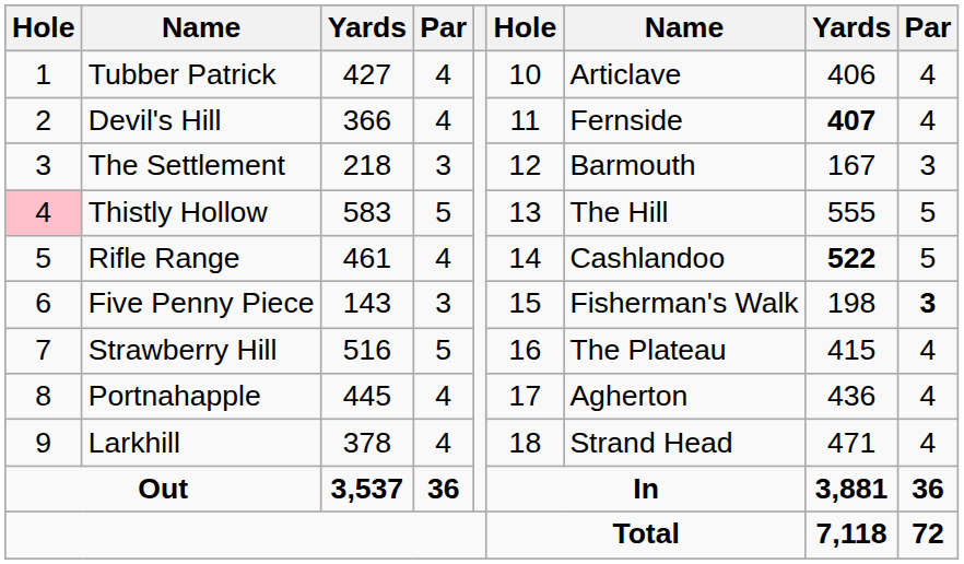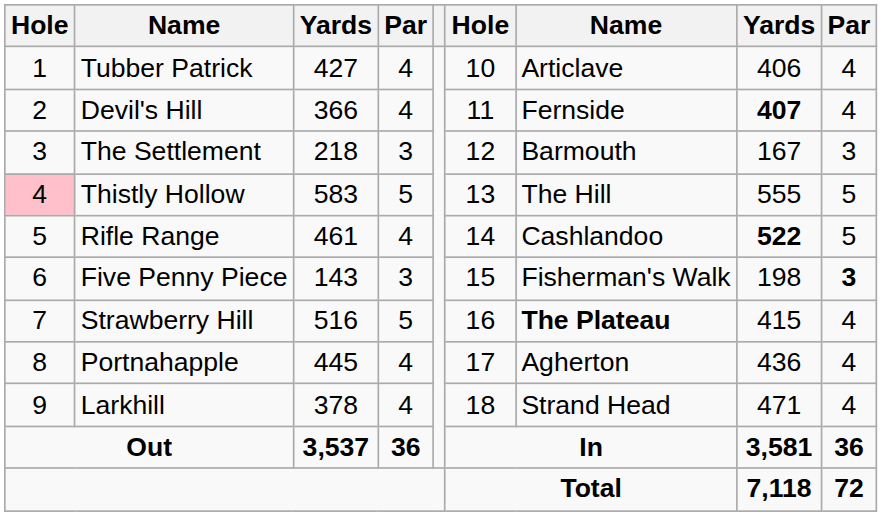Strawberry Hill | column 7: normal -> bold
Out | column 8: 3,881 -> 3,581
